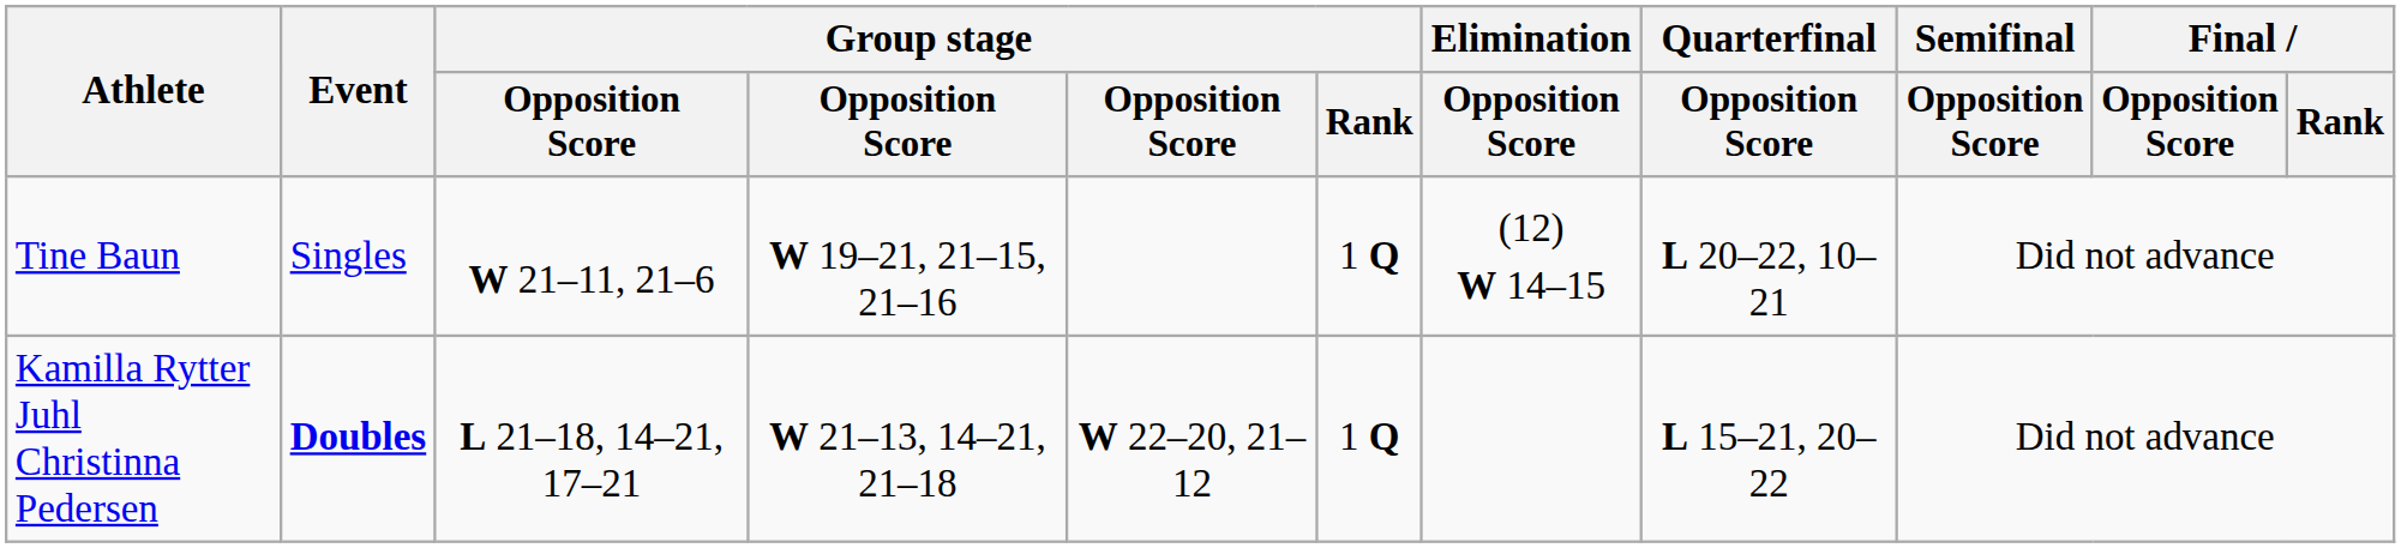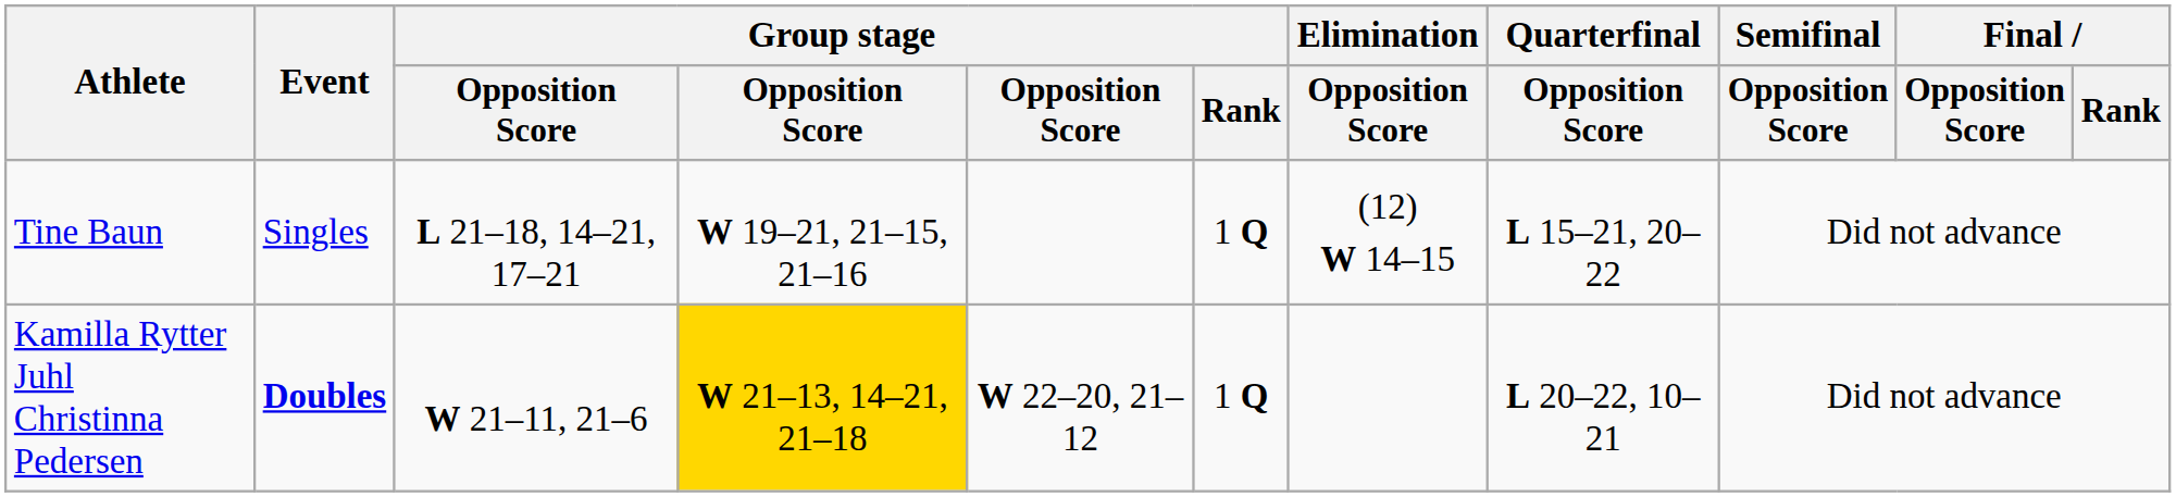Tine Baun | column 3: W 21–11, 21–6 -> L 21–18, 14–21, 17–21
Tine Baun | Quarterfinal / Opposition Score: L 20–22, 10–21 -> L 15–21, 20–22
Kamilla Rytter Juhl Christinna Pedersen | column 3: L 21–18, 14–21, 17–21 -> W 21–11, 21–6
Kamilla Rytter Juhl Christinna Pedersen | column 4: no background -> gold background
Kamilla Rytter Juhl Christinna Pedersen | Quarterfinal / Opposition Score: L 15–21, 20–22 -> L 20–22, 10–21
